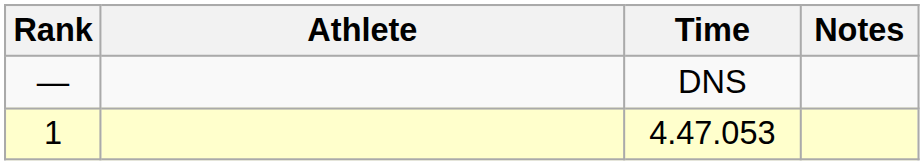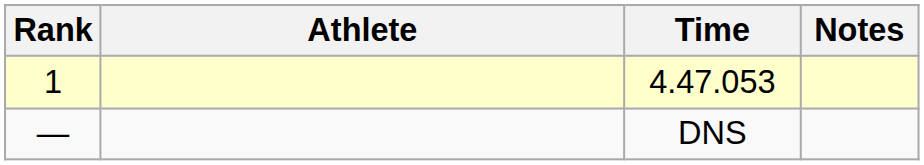rows swapped: 4.47.053 <-> DNS
